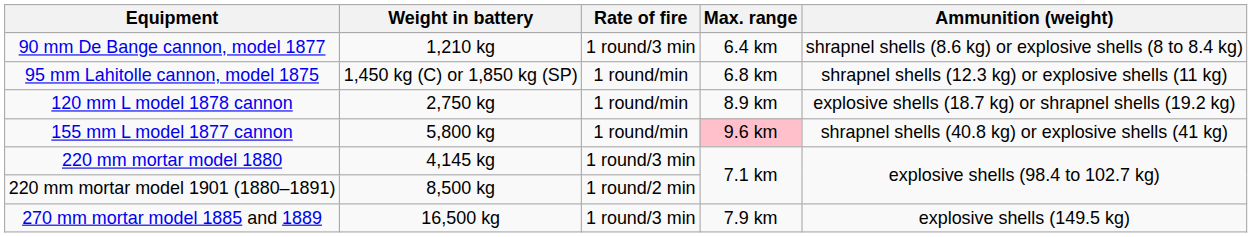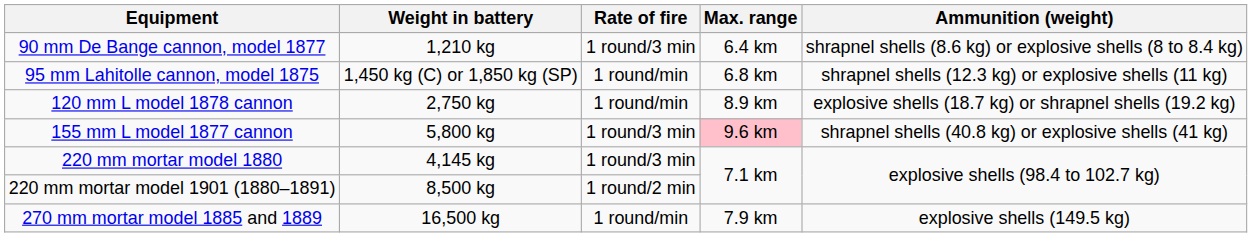155 mm L model 1877 cannon | Rate of fire: 1 round/min -> 1 round/3 min
270 mm mortar model 1885 and 1889 | Rate of fire: 1 round/3 min -> 1 round/min
